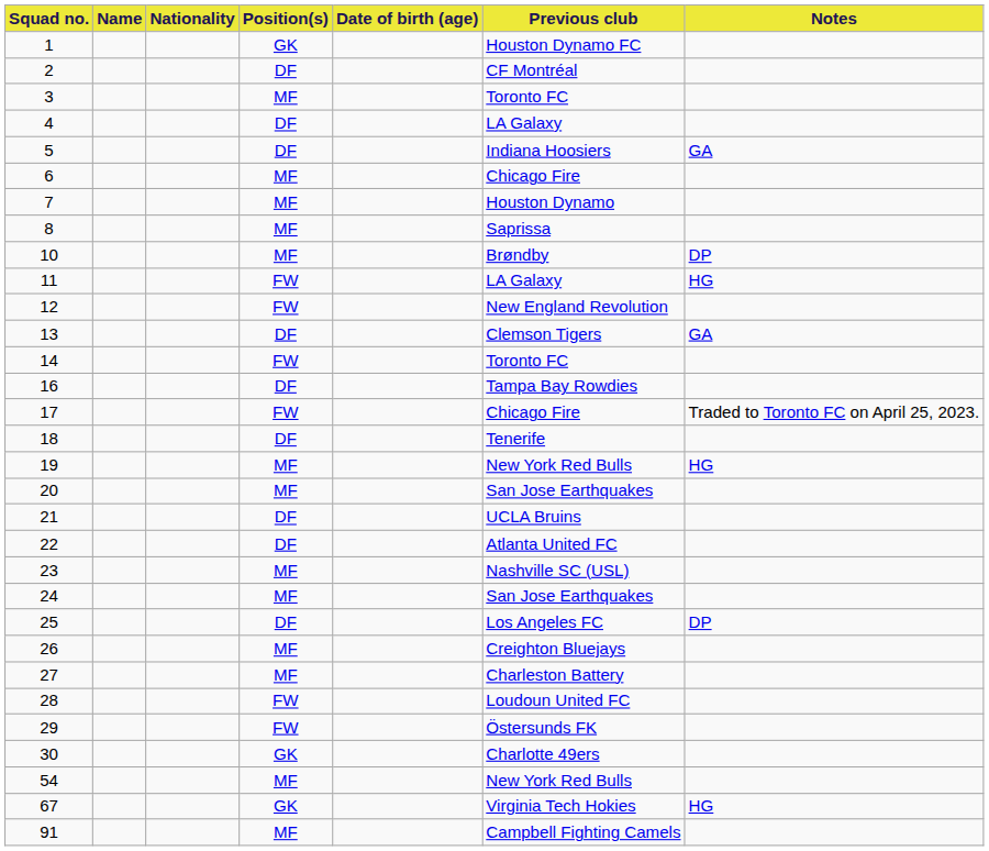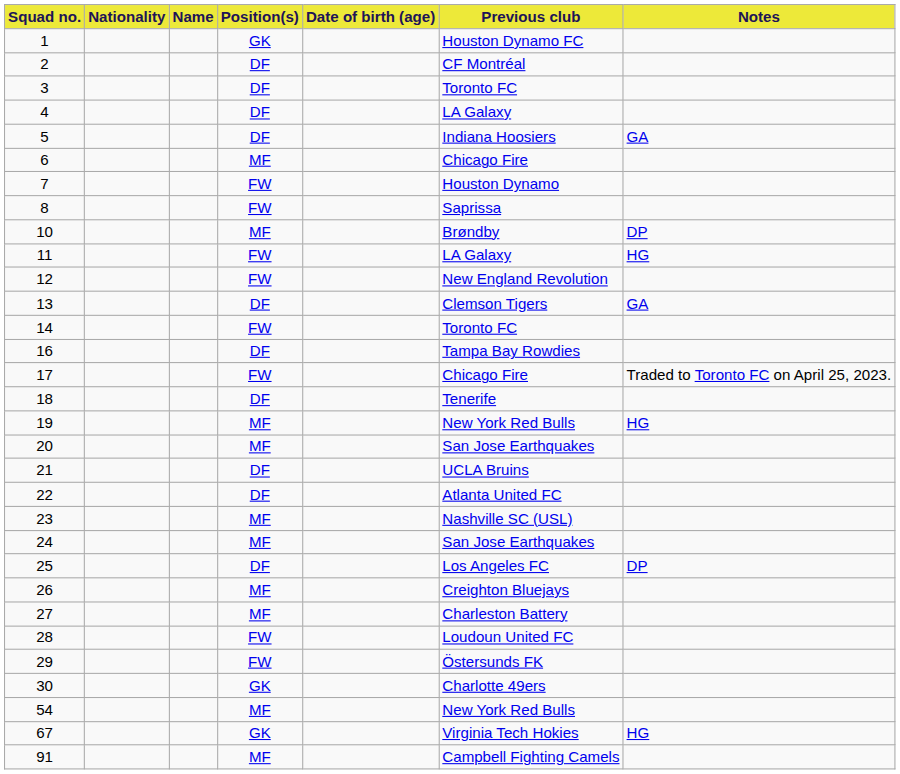columns swapped: Name <-> Nationality
3 | Position(s): MF -> DF
7 | Position(s): MF -> FW
8 | Position(s): MF -> FW
